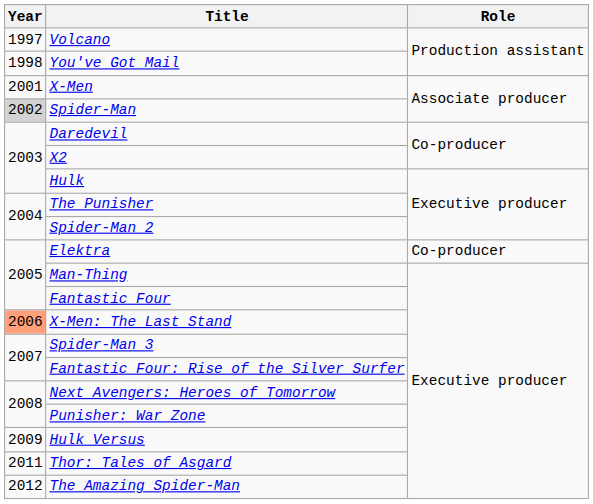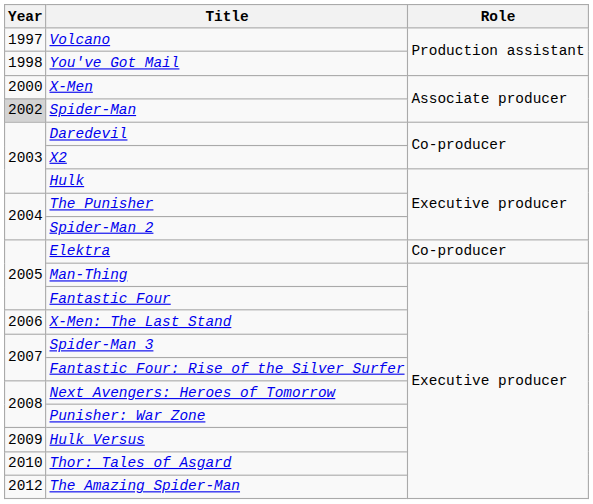X-Men | Year: 2001 -> 2000
X-Men: The Last Stand | Year: lightsalmon background -> no background
Thor: Tales of Asgard | Year: 2011 -> 2010
